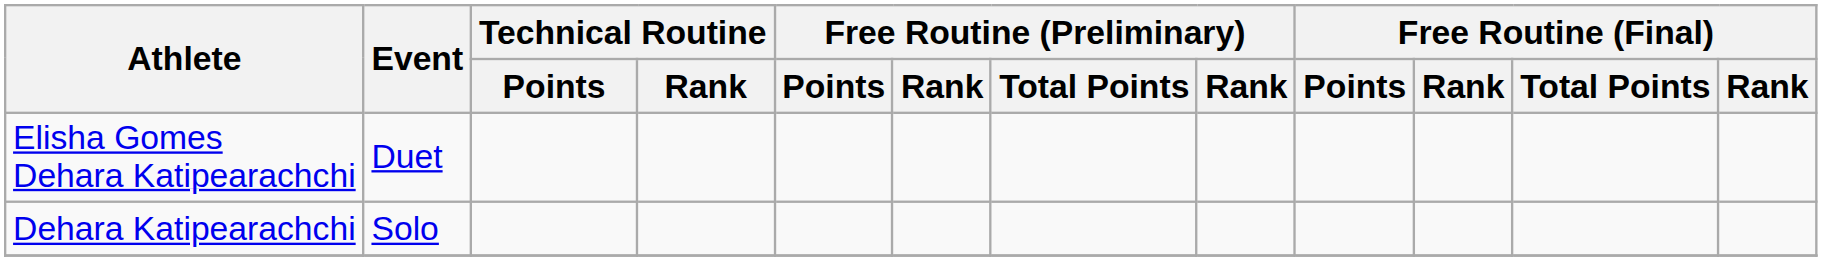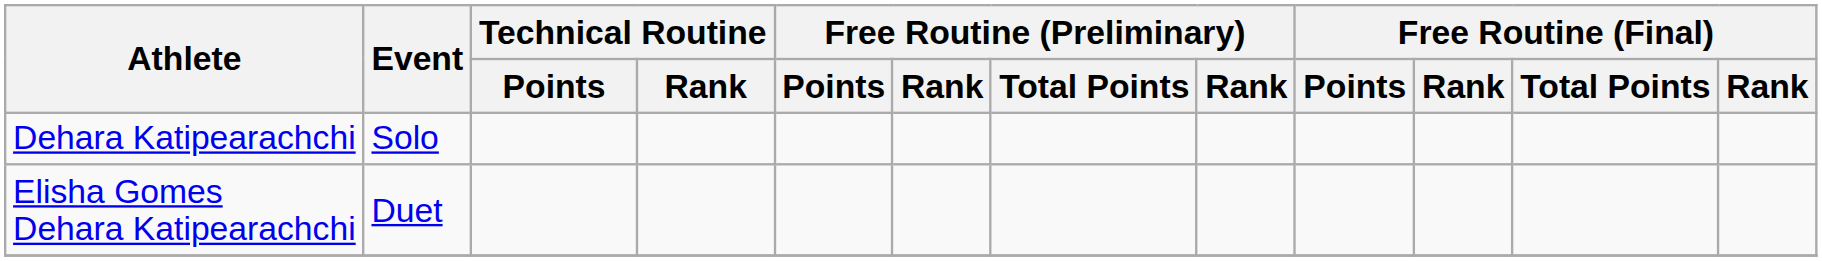rows swapped: Dehara Katipearachchi <-> Elisha Gomes Dehara Katipearachchi
